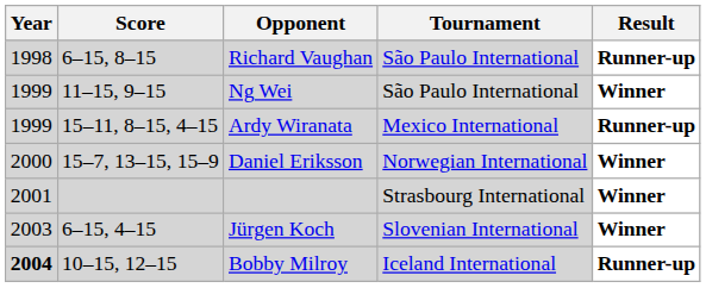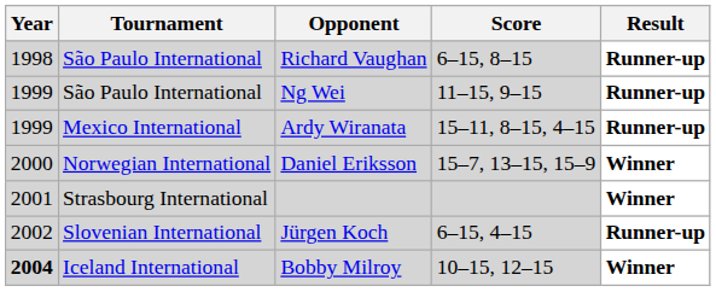columns swapped: Tournament <-> Score
Ng Wei | Result: Winner -> Runner-up
Jürgen Koch | Year: 2003 -> 2002
Jürgen Koch | Result: Winner -> Runner-up
Bobby Milroy | Result: Runner-up -> Winner
